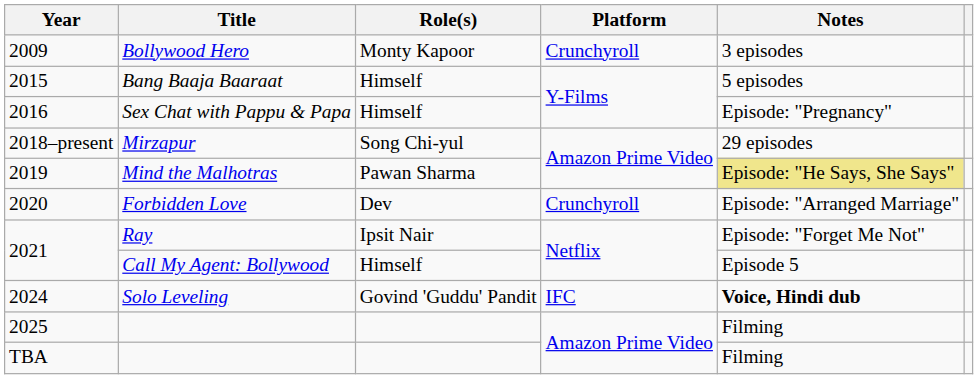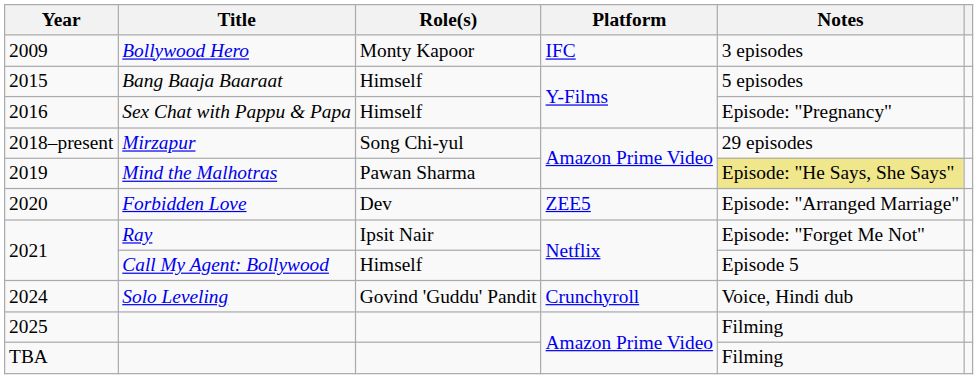Bollywood Hero | Platform: Crunchyroll -> IFC
Forbidden Love | Platform: Crunchyroll -> ZEE5
Solo Leveling | Platform: IFC -> Crunchyroll
Solo Leveling | Notes: bold -> normal
